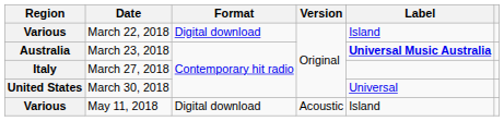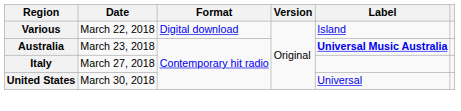- row: Various | May 11, 2018 | Digital download | Acoustic | Island
